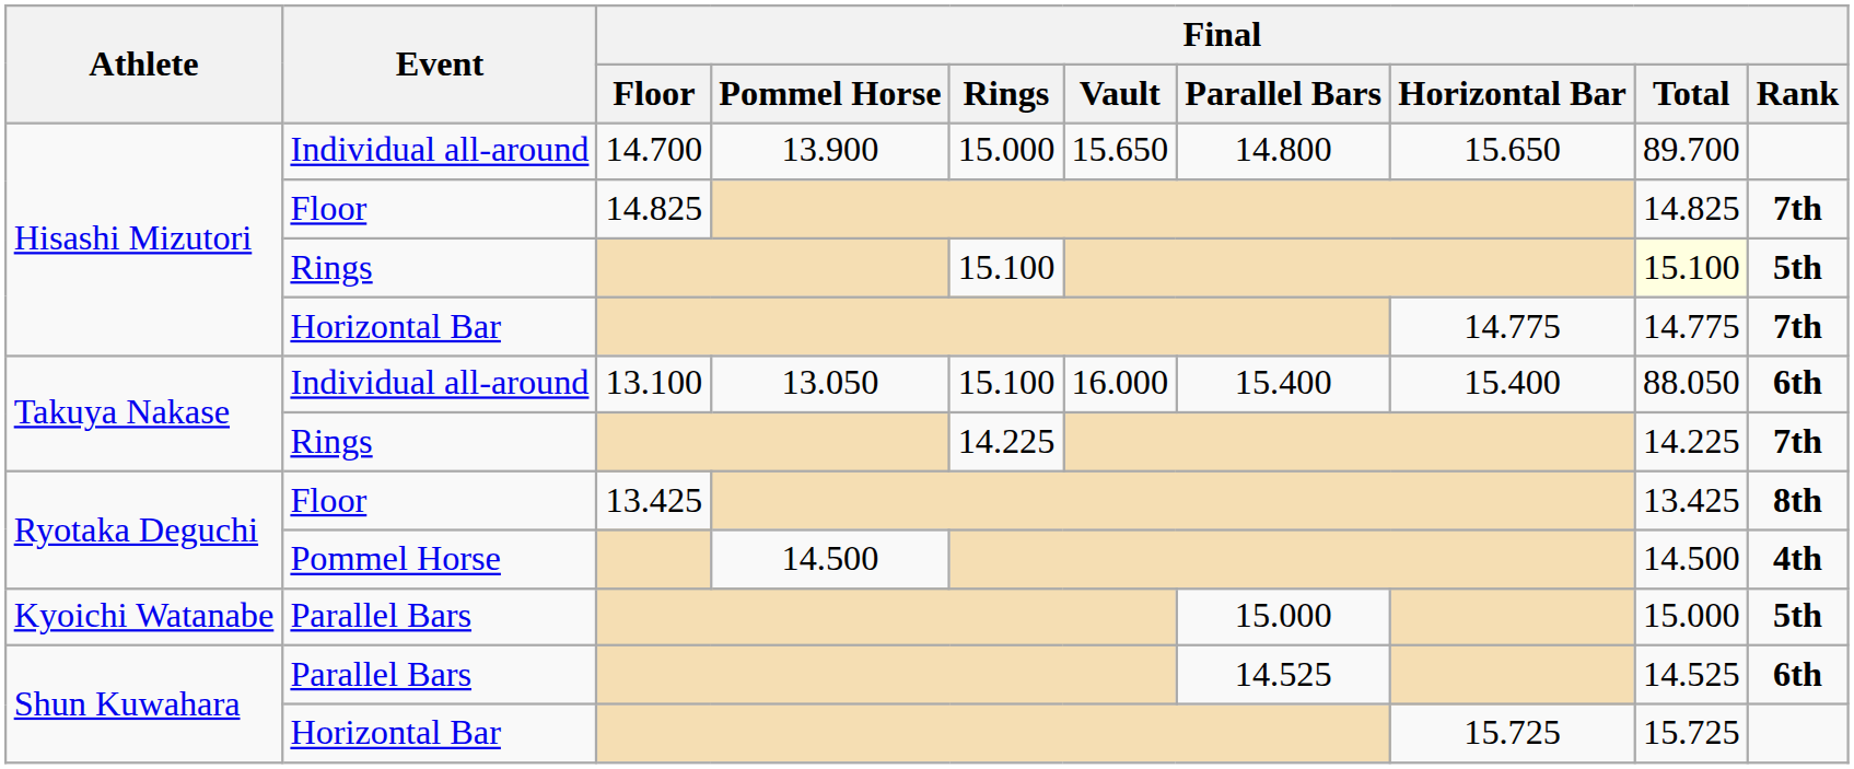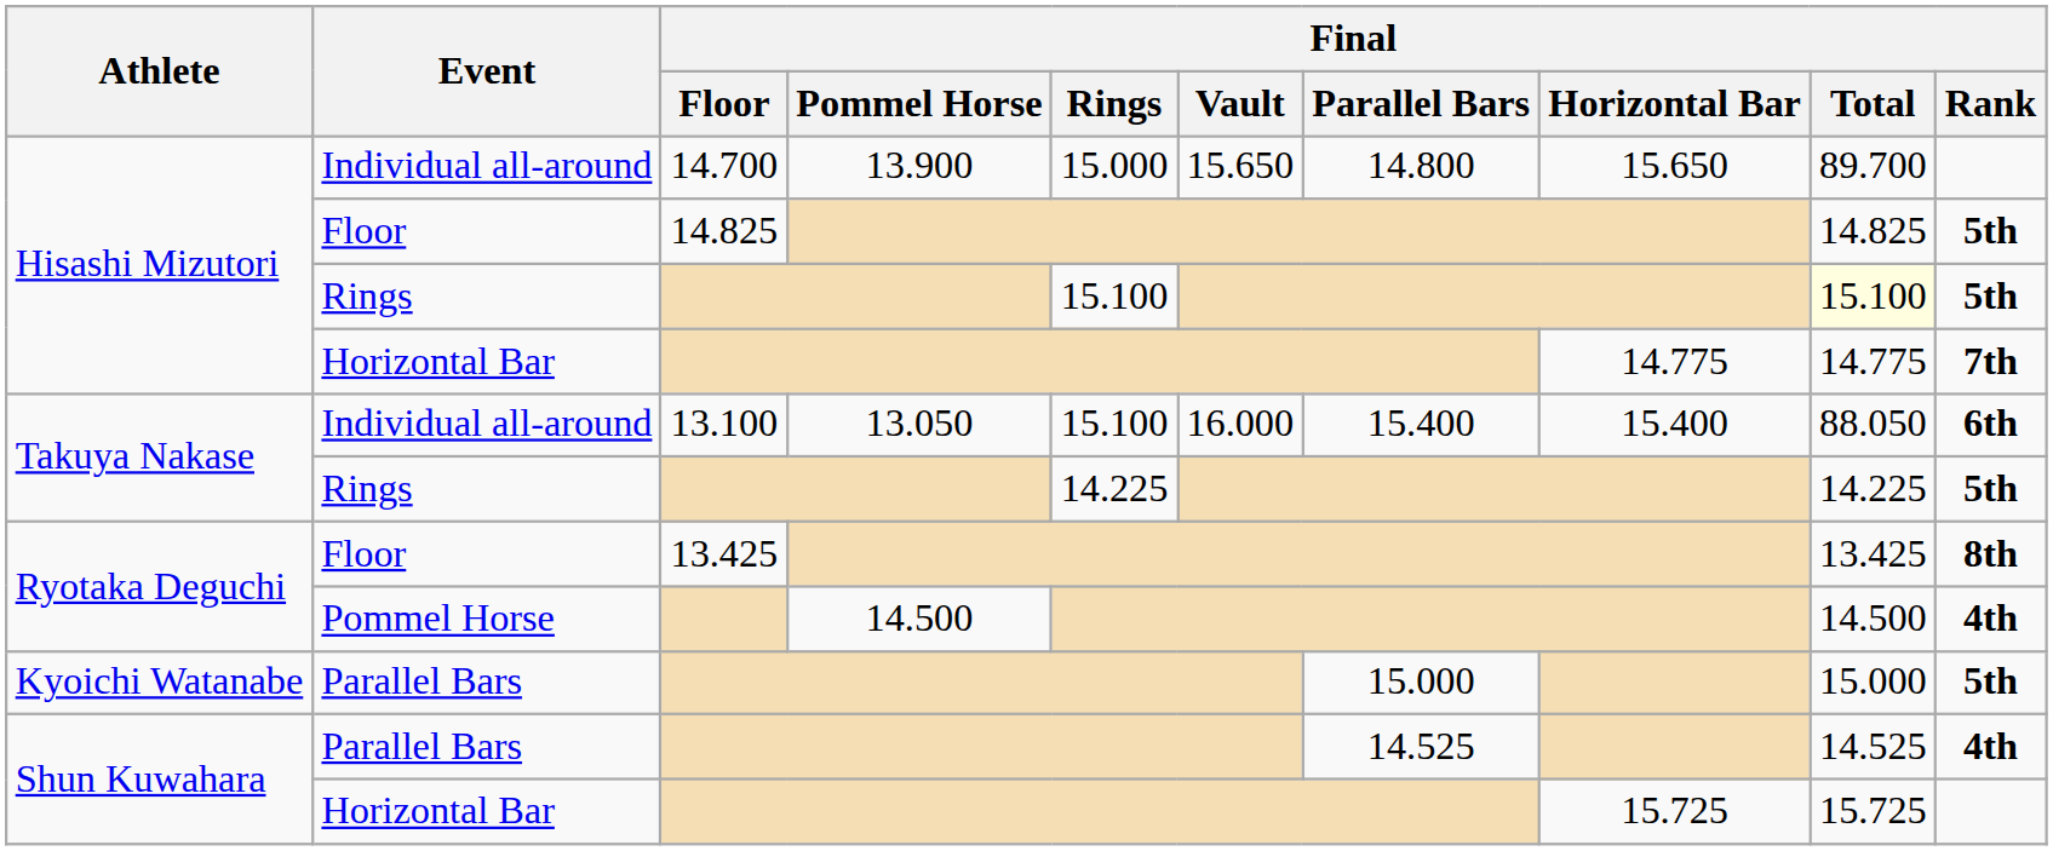Hisashi Mizutori / Floor | Final / Rank: 7th -> 5th
Takuya Nakase / Rings | Final / Rank: 7th -> 5th
Shun Kuwahara / Parallel Bars | Final / Rank: 6th -> 4th
